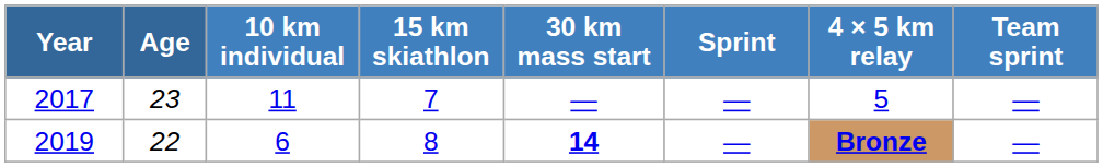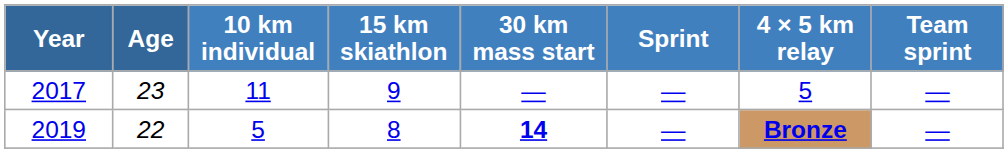2017 | 15 km skiathlon: 7 -> 9
2019 | 10 km individual: 6 -> 5
